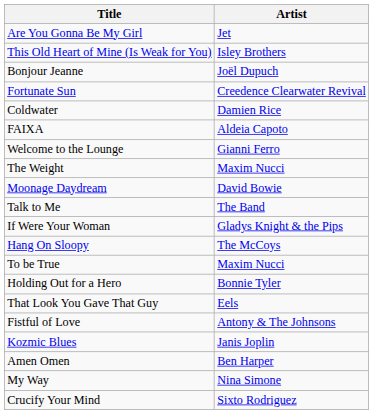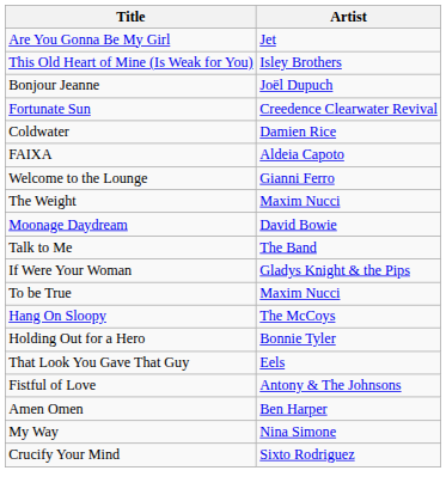rows swapped: Hang On Sloopy <-> To be True
- row: Kozmic Blues | Janis Joplin
